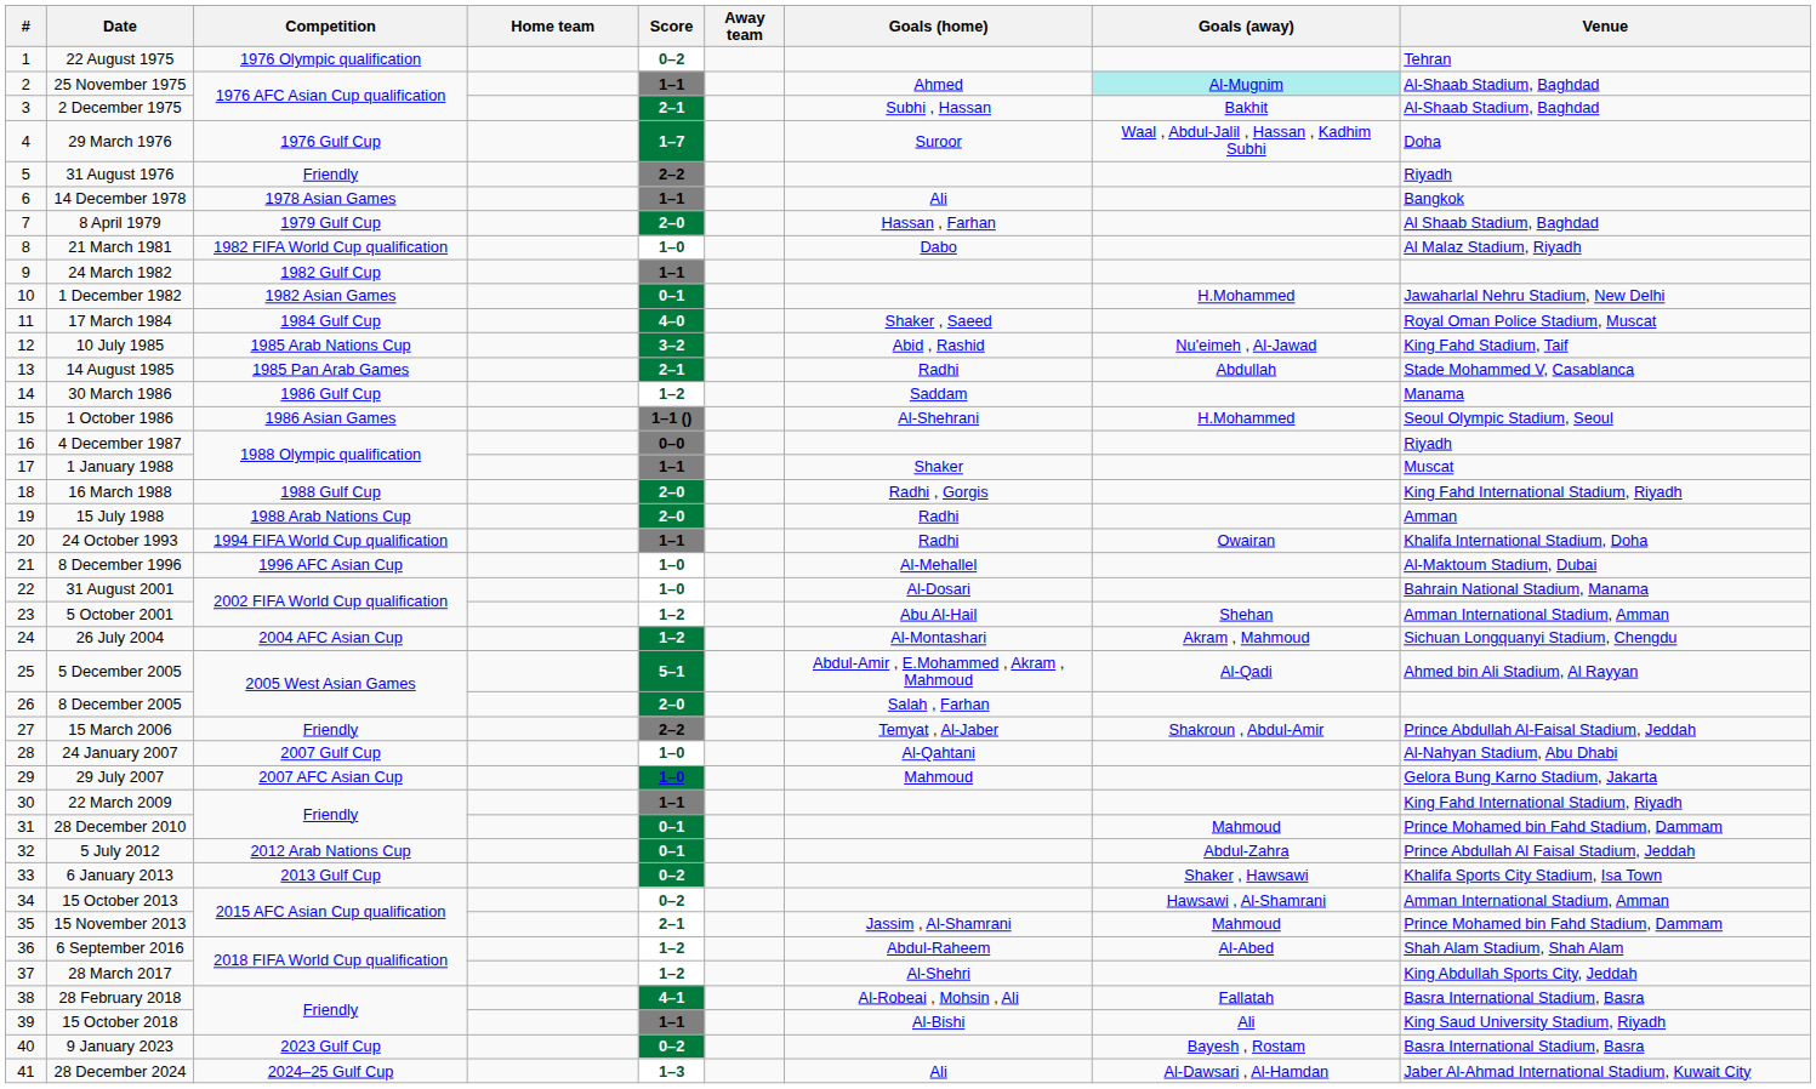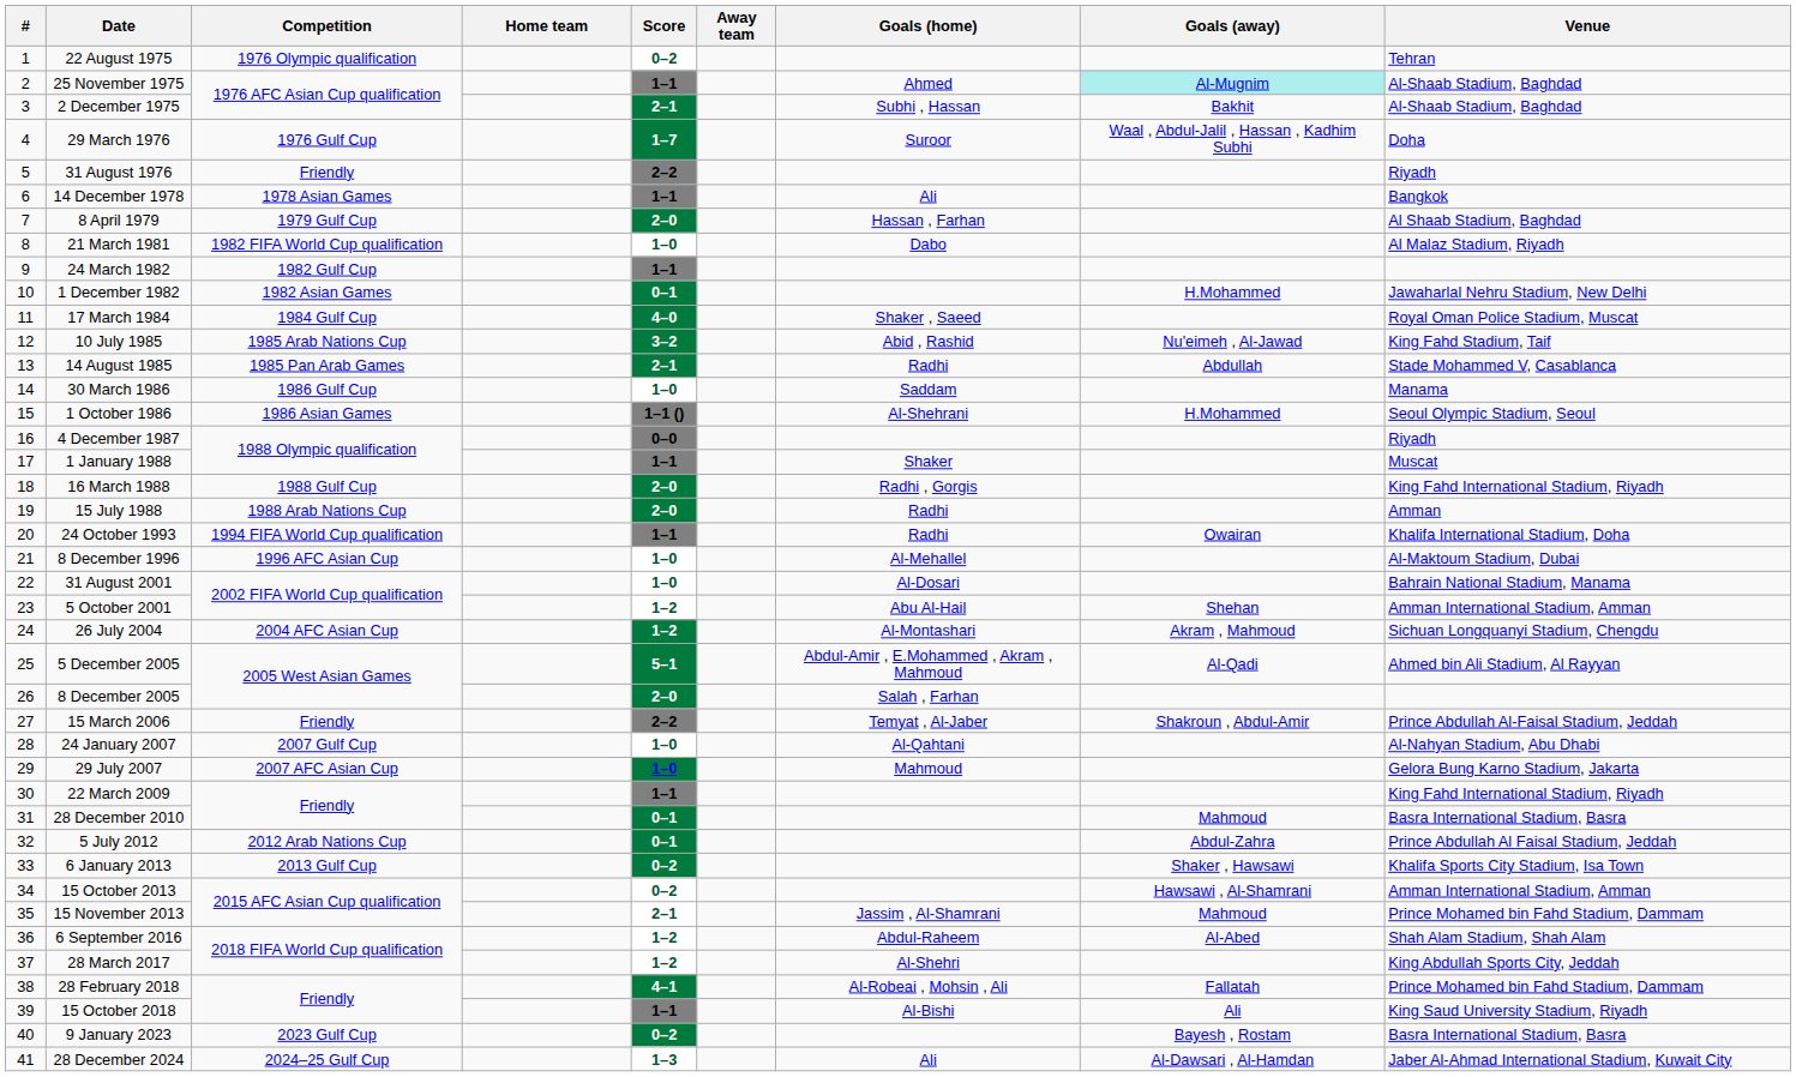30 March 1986 | Score: 1–2 -> 1–0
28 December 2010 | Venue: Prince Mohamed bin Fahd Stadium, Dammam -> Basra International Stadium, Basra
28 February 2018 | Venue: Basra International Stadium, Basra -> Prince Mohamed bin Fahd Stadium, Dammam
